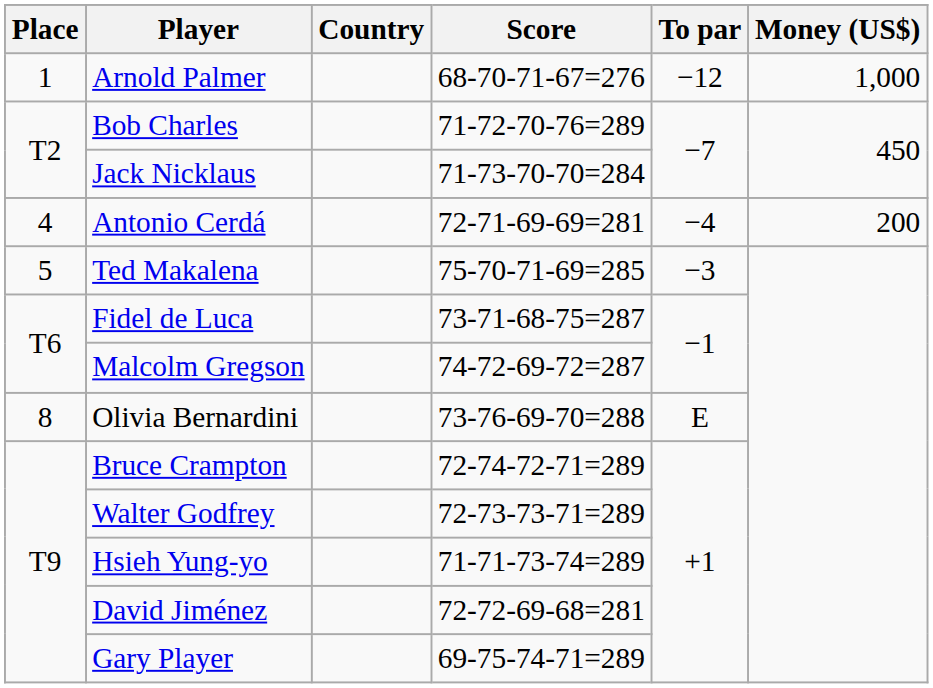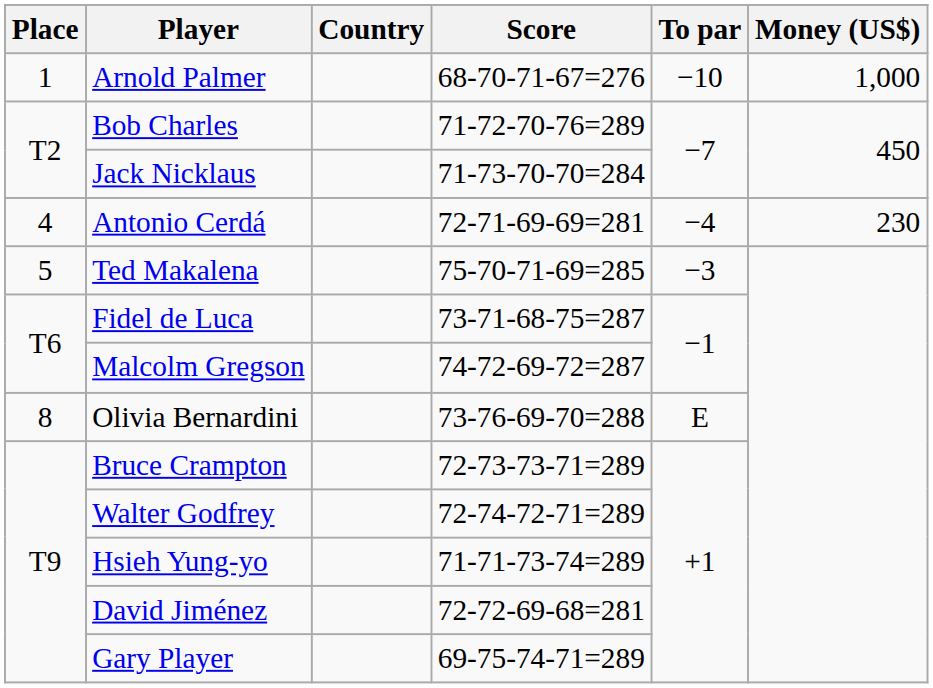Arnold Palmer | To par: −12 -> −10
Antonio Cerdá | Money (US$): 200 -> 230
Bruce Crampton | Score: 72-74-72-71=289 -> 72-73-73-71=289
Walter Godfrey | Score: 72-73-73-71=289 -> 72-74-72-71=289
